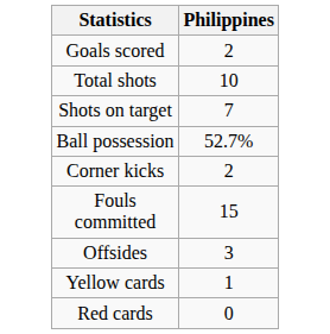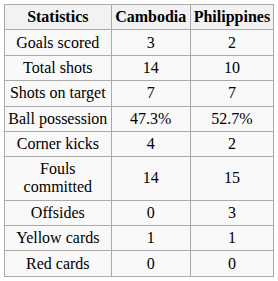+ column: Cambodia | 3 | 14 | 7 | 47.3% | 4 | 14 | 0 | 1 | 0
